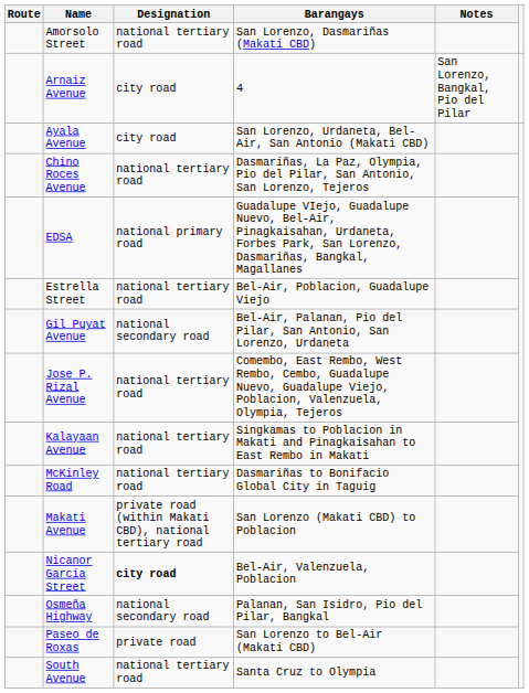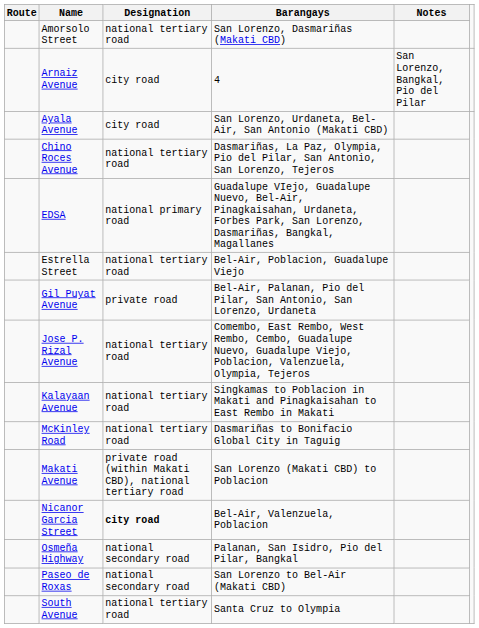Gil Puyat Avenue | Designation: national secondary road -> private road
Paseo de Roxas | Designation: private road -> national secondary road
